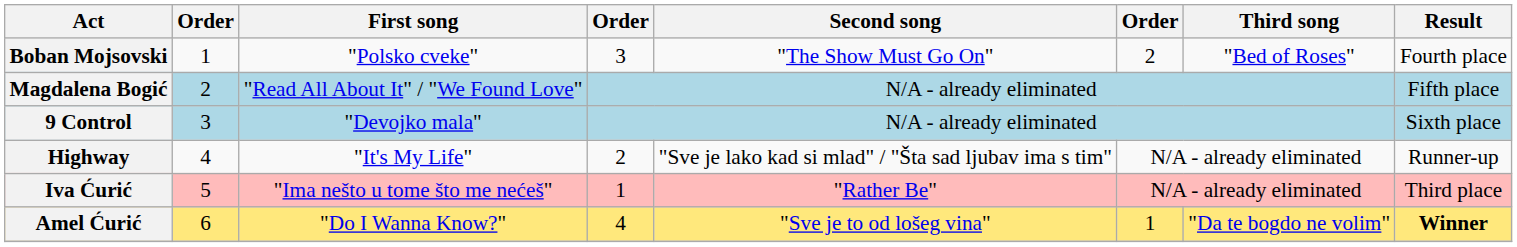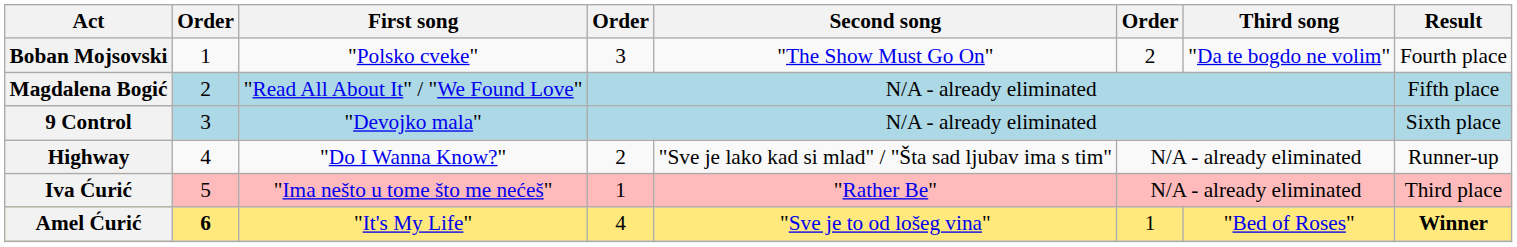Boban Mojsovski | Third song: "Bed of Roses" -> "Da te bogdo ne volim"
Highway | First song: "It's My Life" -> "Do I Wanna Know?"
Amel Ćurić | column 2: normal -> bold
Amel Ćurić | First song: "Do I Wanna Know?" -> "It's My Life"
Amel Ćurić | Third song: "Da te bogdo ne volim" -> "Bed of Roses"
